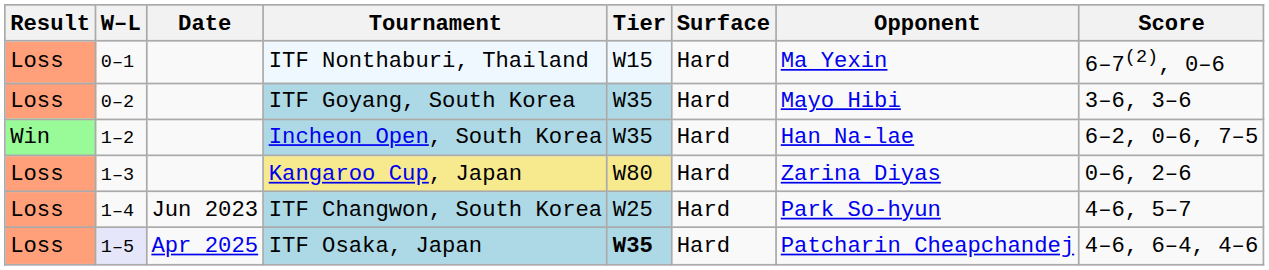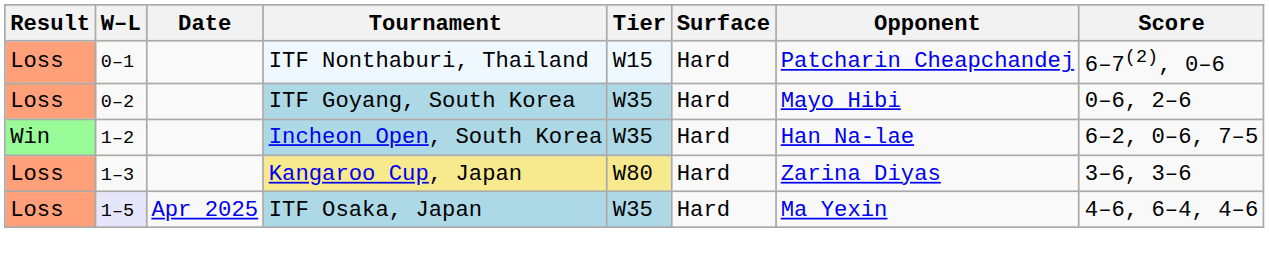ITF Nonthaburi, Thailand | Opponent: Ma Yexin -> Patcharin Cheapchandej
ITF Goyang, South Korea | Score: 3–6, 3–6 -> 0–6, 2–6
Kangaroo Cup, Japan | Score: 0–6, 2–6 -> 3–6, 3–6
- row: Loss | 1–4 | Jun 2023 | ITF Changwon, South Korea | W25 | Hard | Park So-hyun | 4–6, 5–7
ITF Osaka, Japan | Tier: bold -> normal
ITF Osaka, Japan | Opponent: Patcharin Cheapchandej -> Ma Yexin
